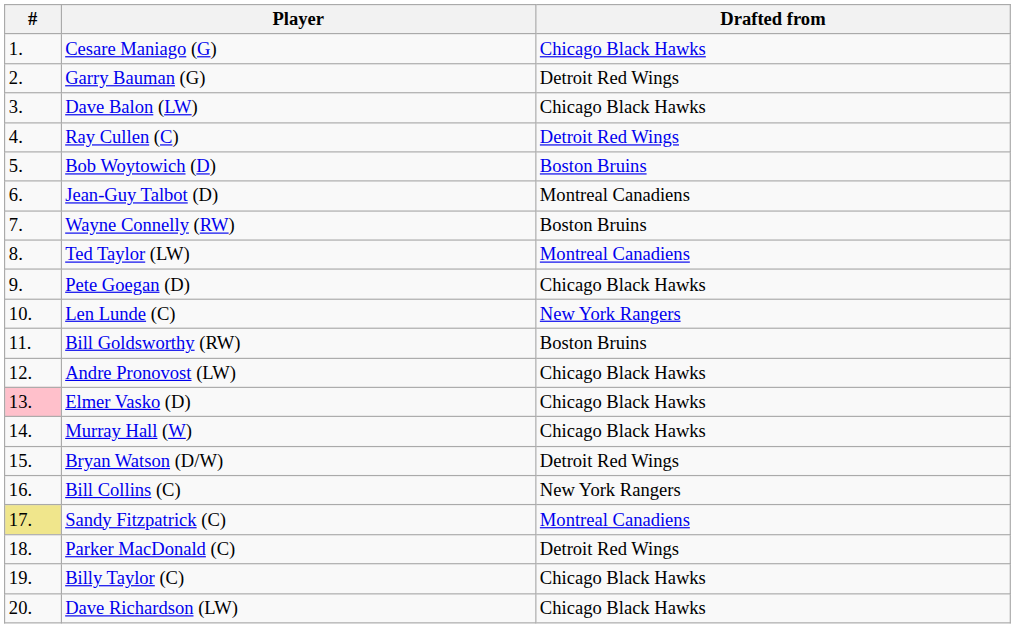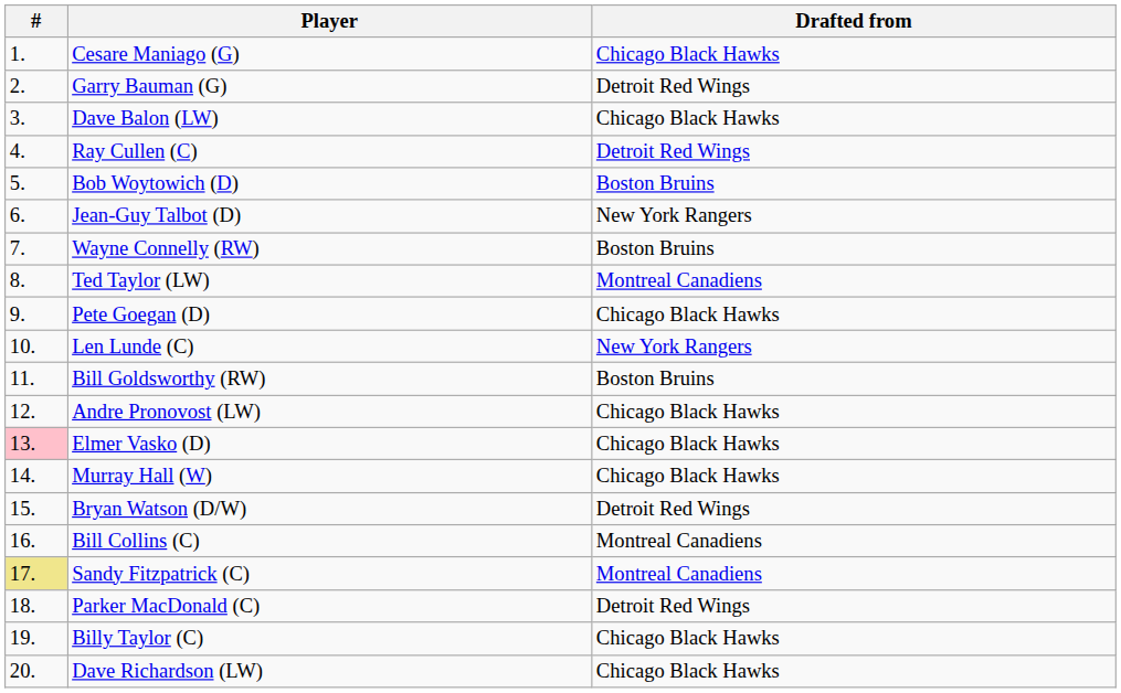Jean-Guy Talbot (D) | Drafted from: Montreal Canadiens -> New York Rangers
Bill Collins (C) | Drafted from: New York Rangers -> Montreal Canadiens
